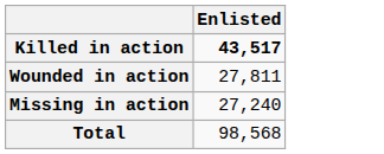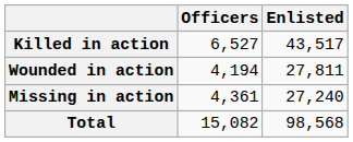+ column: Officers | 6,527 | 4,194 | 4,361 | 15,082
Killed in action | Enlisted: bold -> normal
